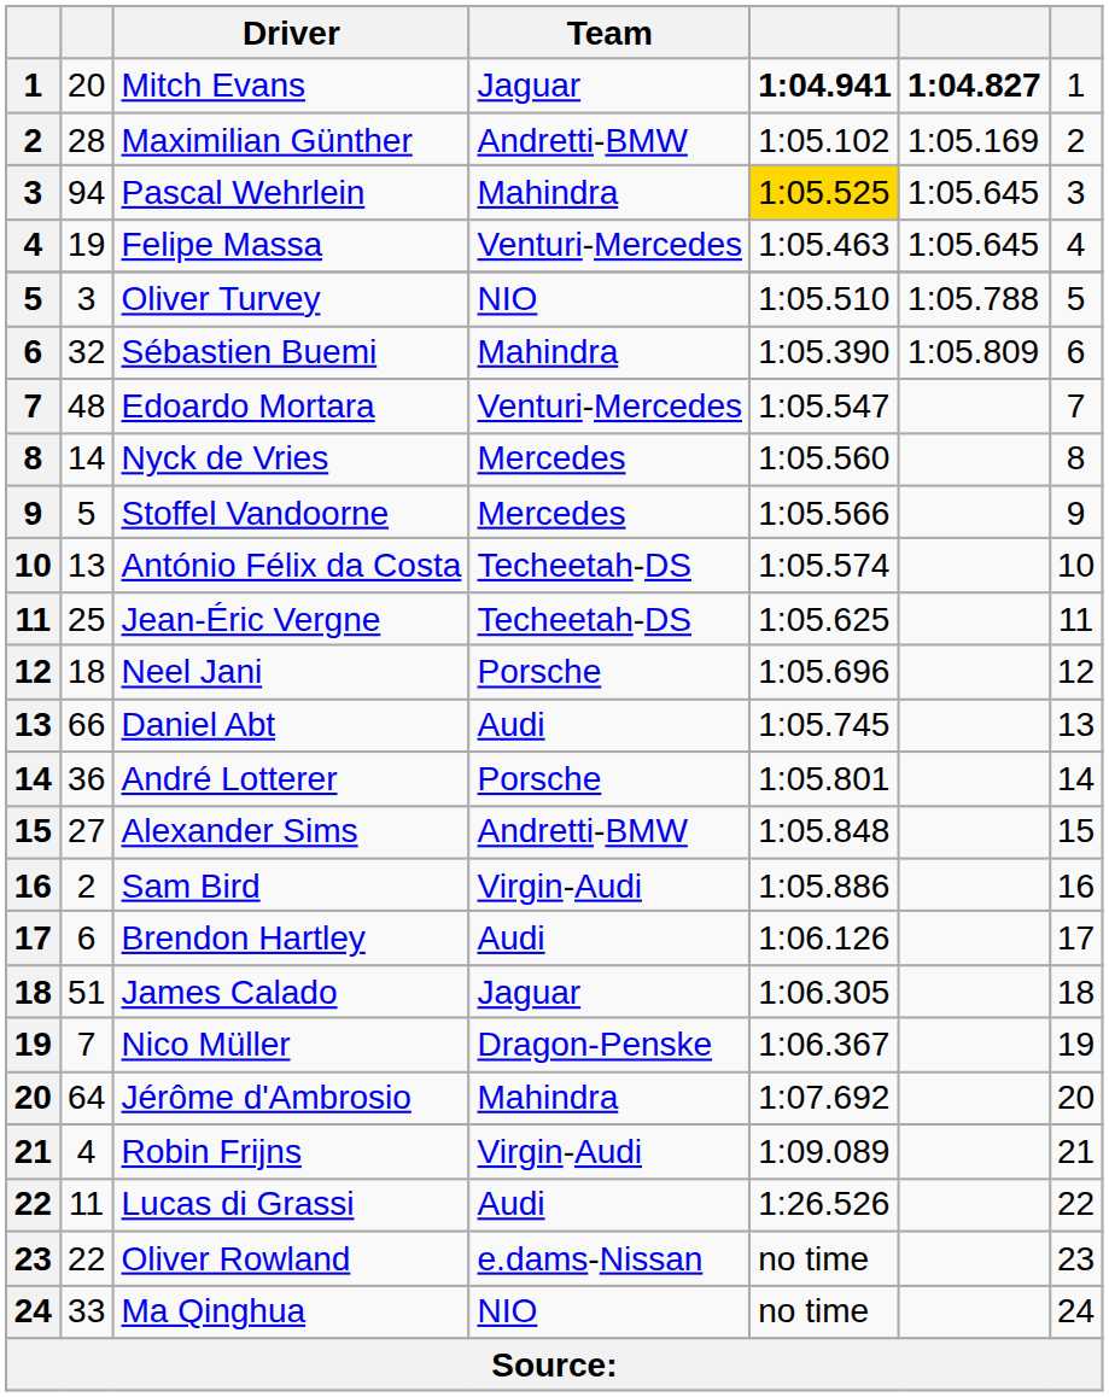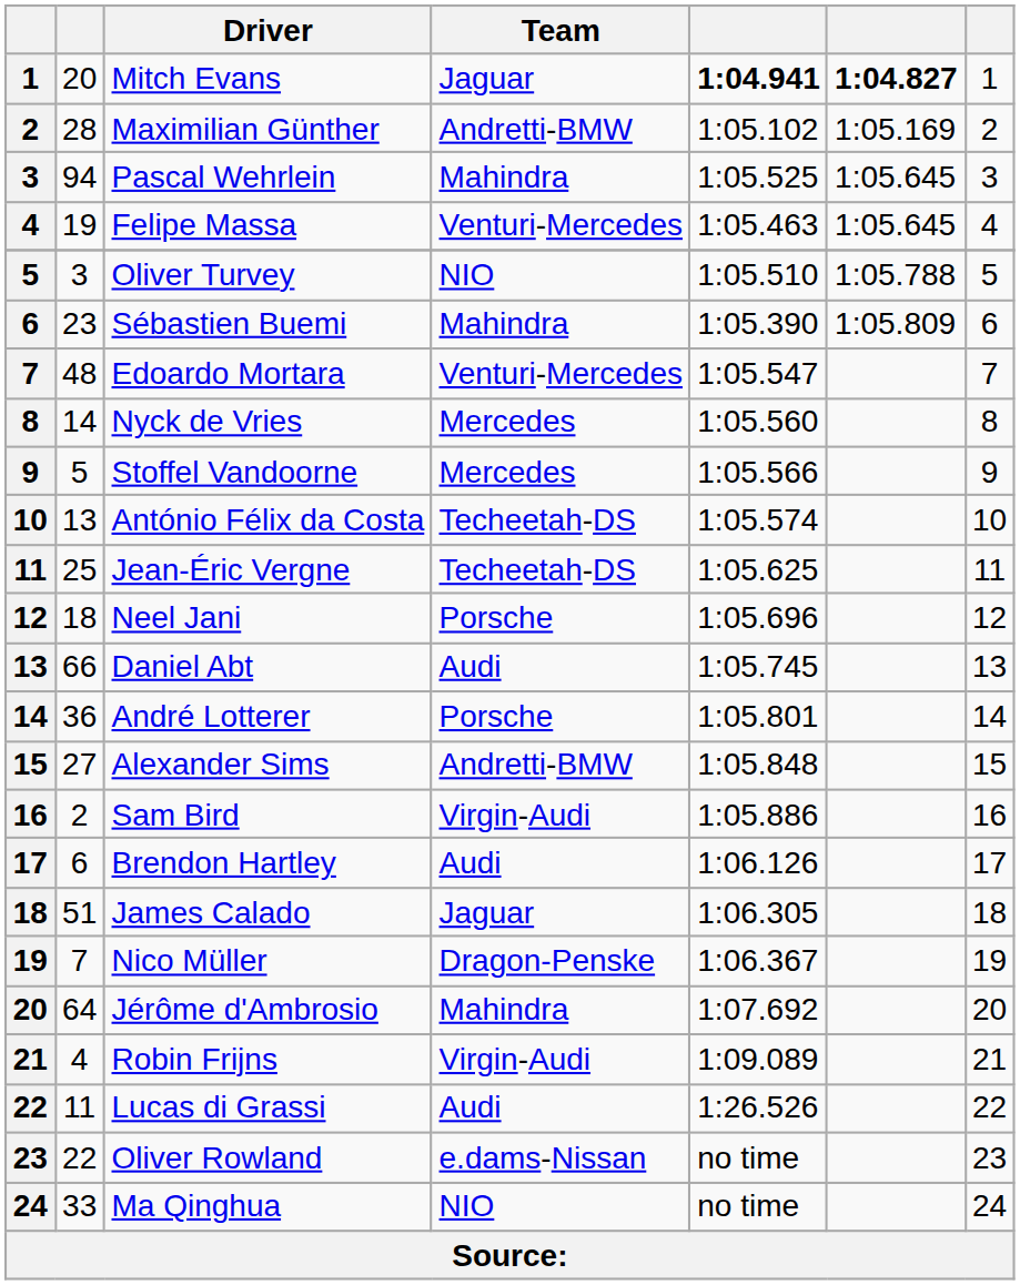Pascal Wehrlein | column 5: gold background -> no background
Sébastien Buemi | column 2: 32 -> 23
